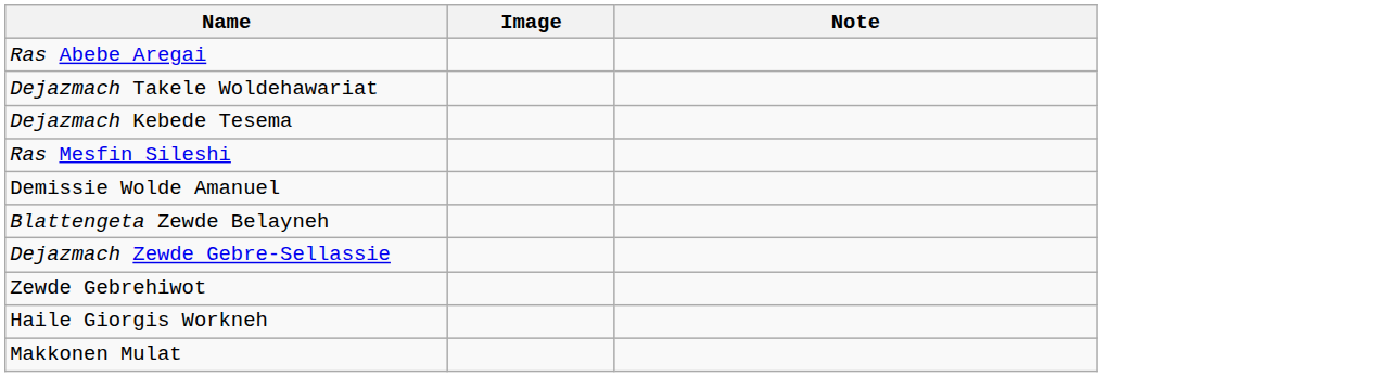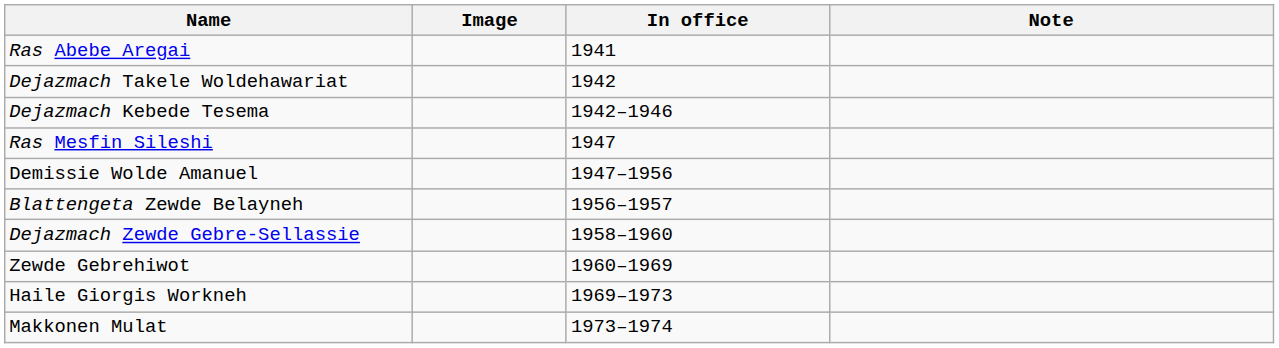+ column: In office | 1941 | 1942 | 1942–1946 | 1947 | 1947–1956 | 1956–1957 | 1958–1960 | 1960–1969 | 1969–1973 | 1973–1974
